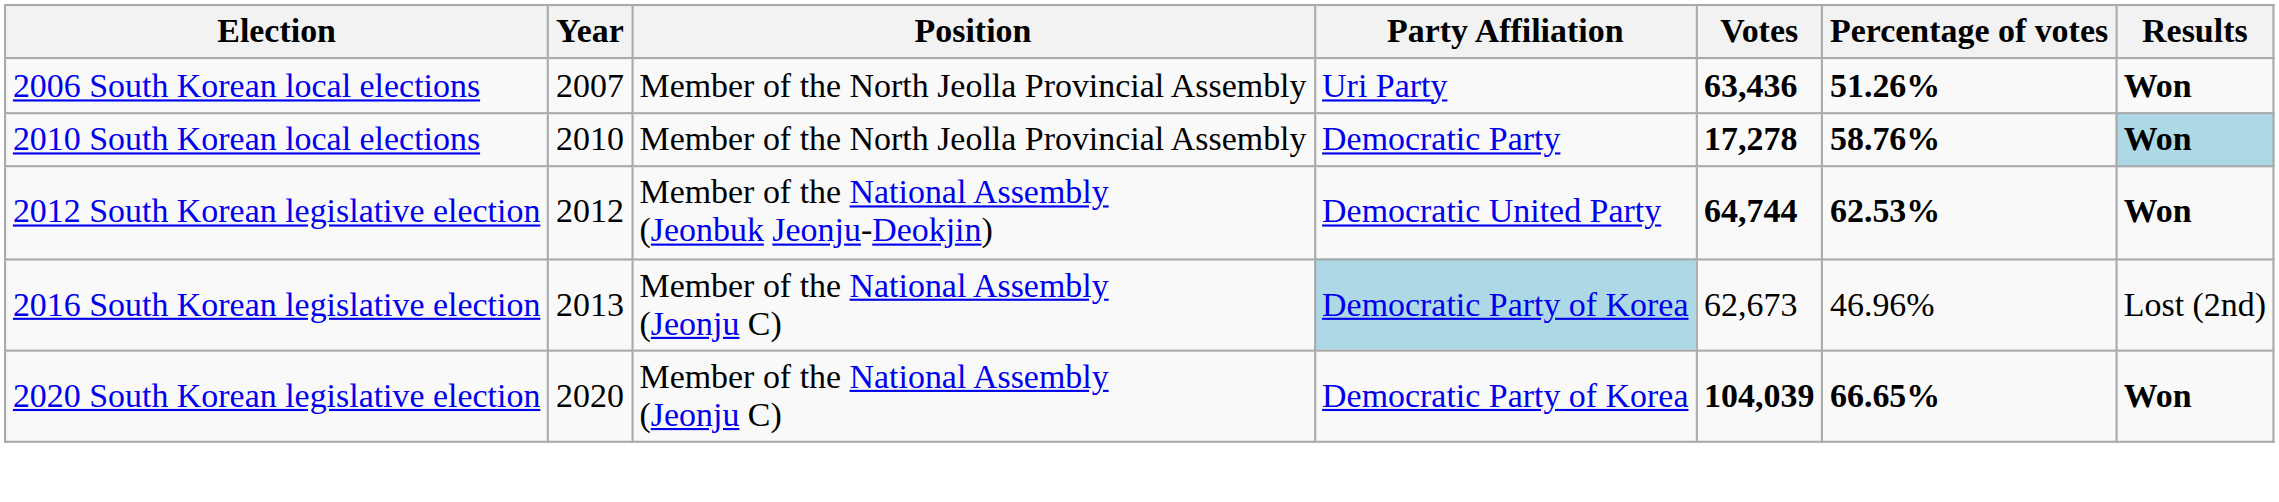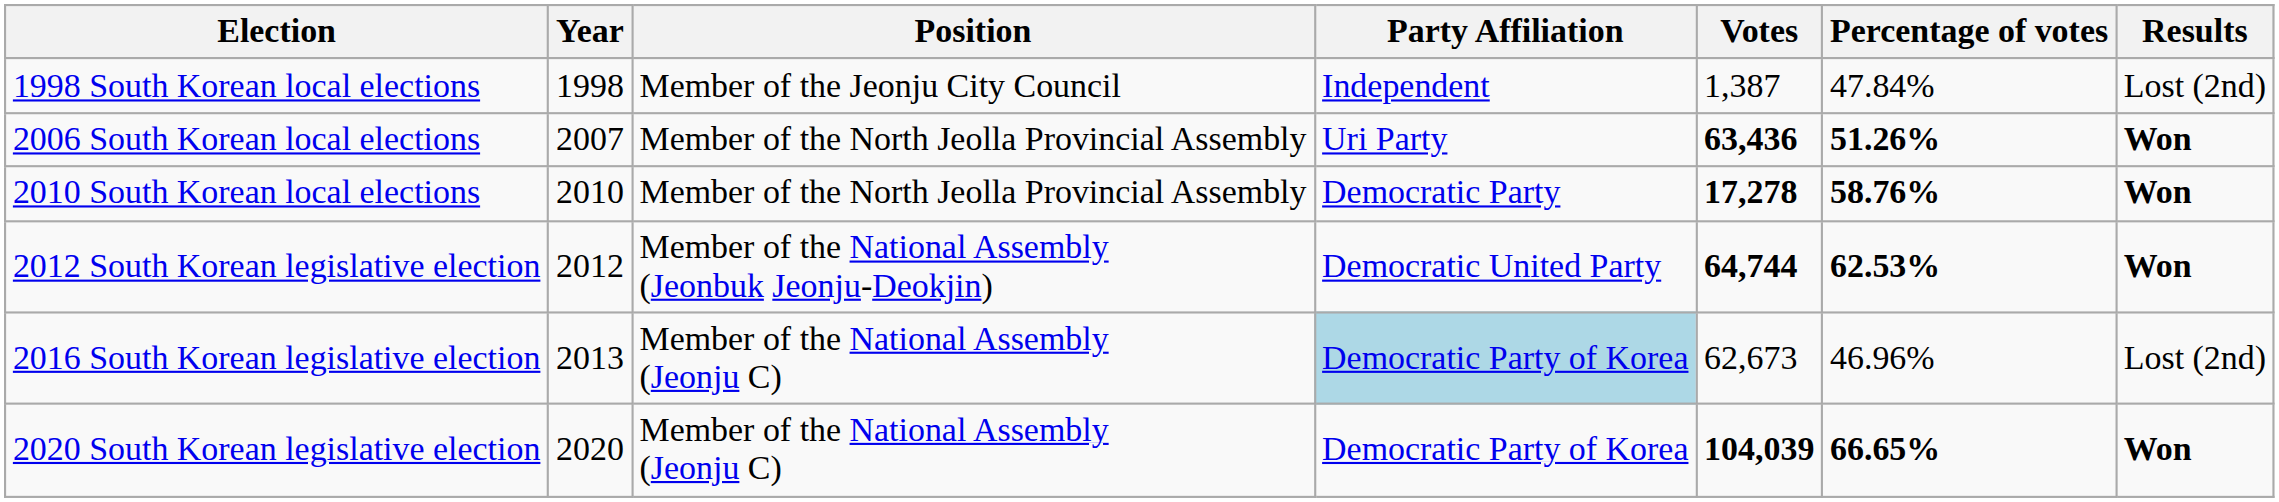+ row: 1998 South Korean local elections | 1998 | Member of the Jeonju City Council | Independent | 1,387 | 47.84% | Lost (2nd)
2010 South Korean local elections | Results: lightblue background -> no background
